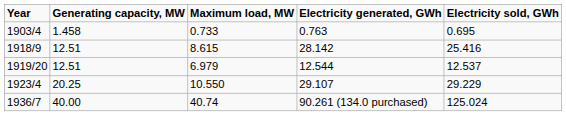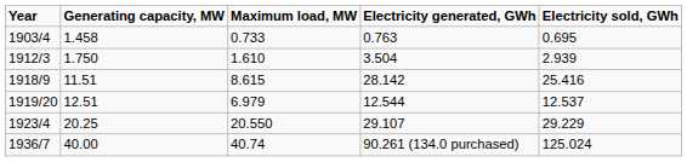+ row: 1912/3 | 1.750 | 1.610 | 3.504 | 2.939
1918/9 | Generating capacity, MW: 12.51 -> 11.51
1923/4 | Maximum load, MW: 10.550 -> 20.550
